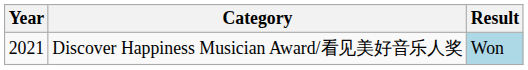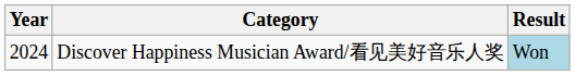Discover Happiness Musician Award/看见美好音乐人奖 | Year: 2021 -> 2024
